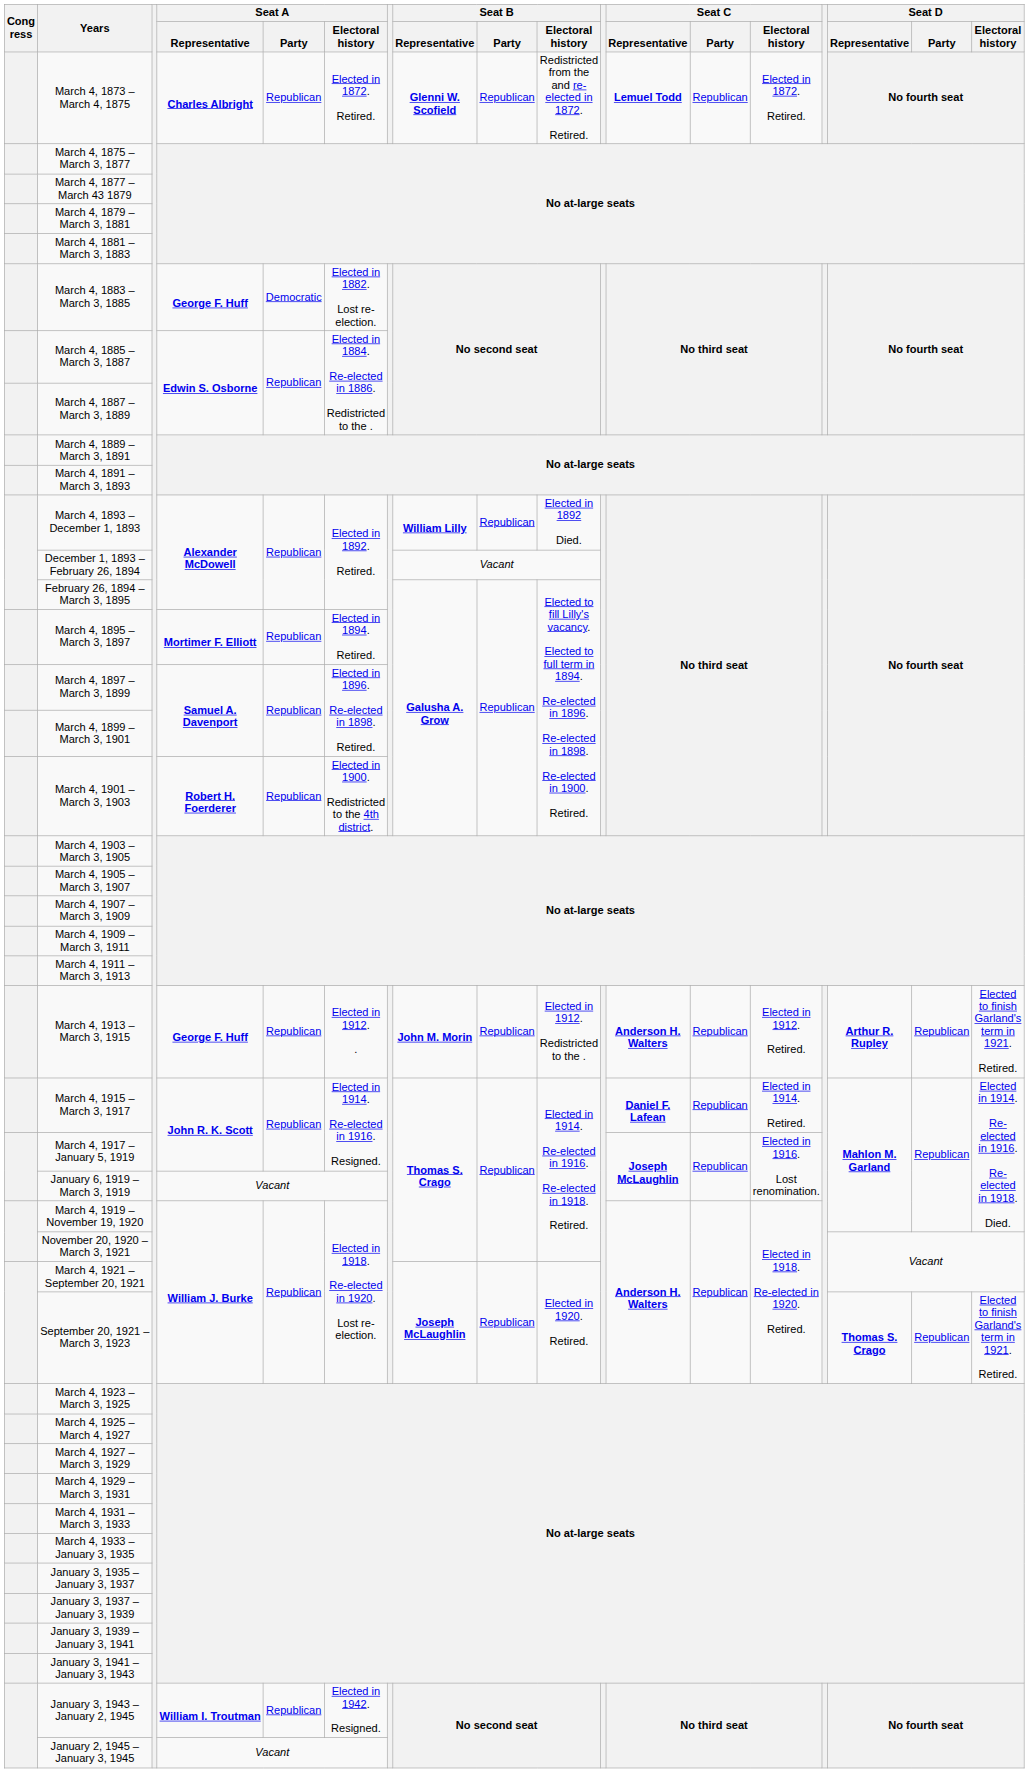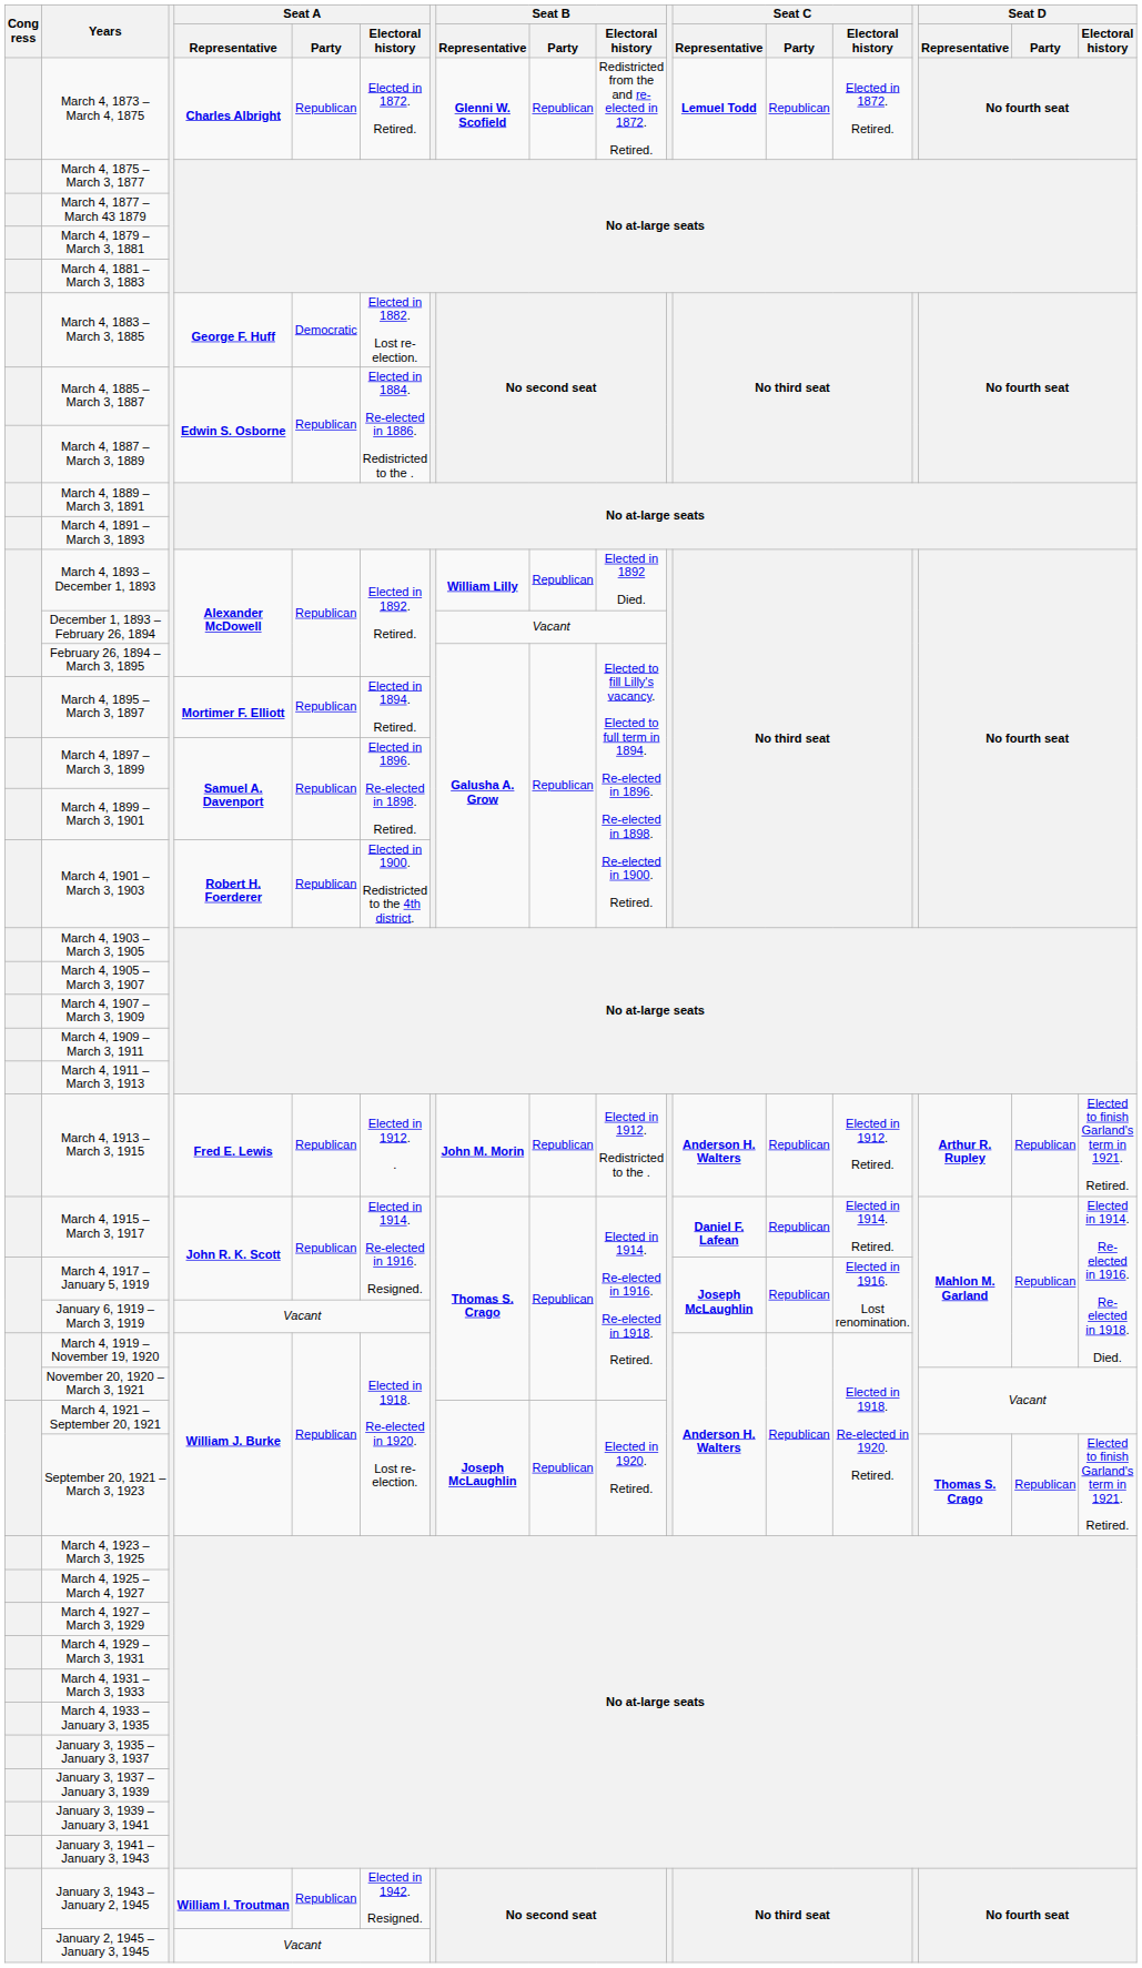March 4, 1913 – March 3, 1915 | Seat A / Representative: George F. Huff -> Fred E. Lewis
